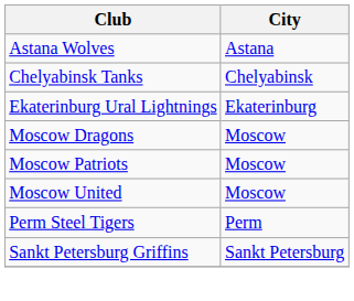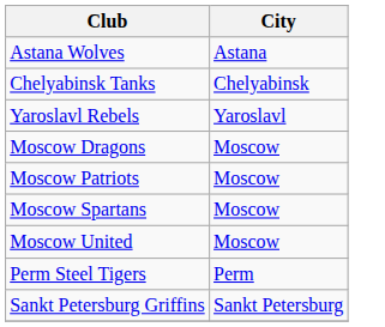- row: Ekaterinburg Ural Lightnings | Ekaterinburg
+ row: Yaroslavl Rebels | Yaroslavl
+ row: Moscow Spartans | Moscow
